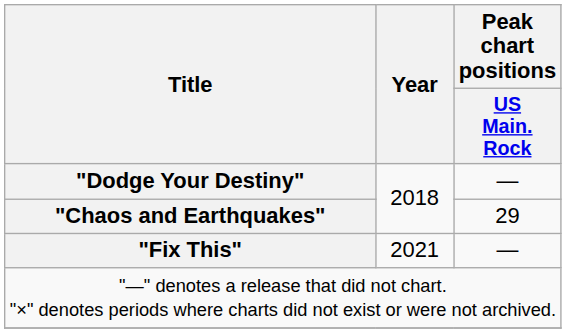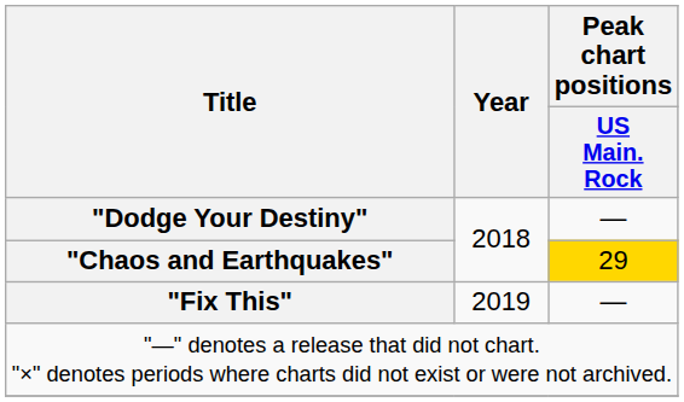"Chaos and Earthquakes" | Peak chart positions / US Main. Rock: no background -> gold background
"Fix This" | Year: 2021 -> 2019
